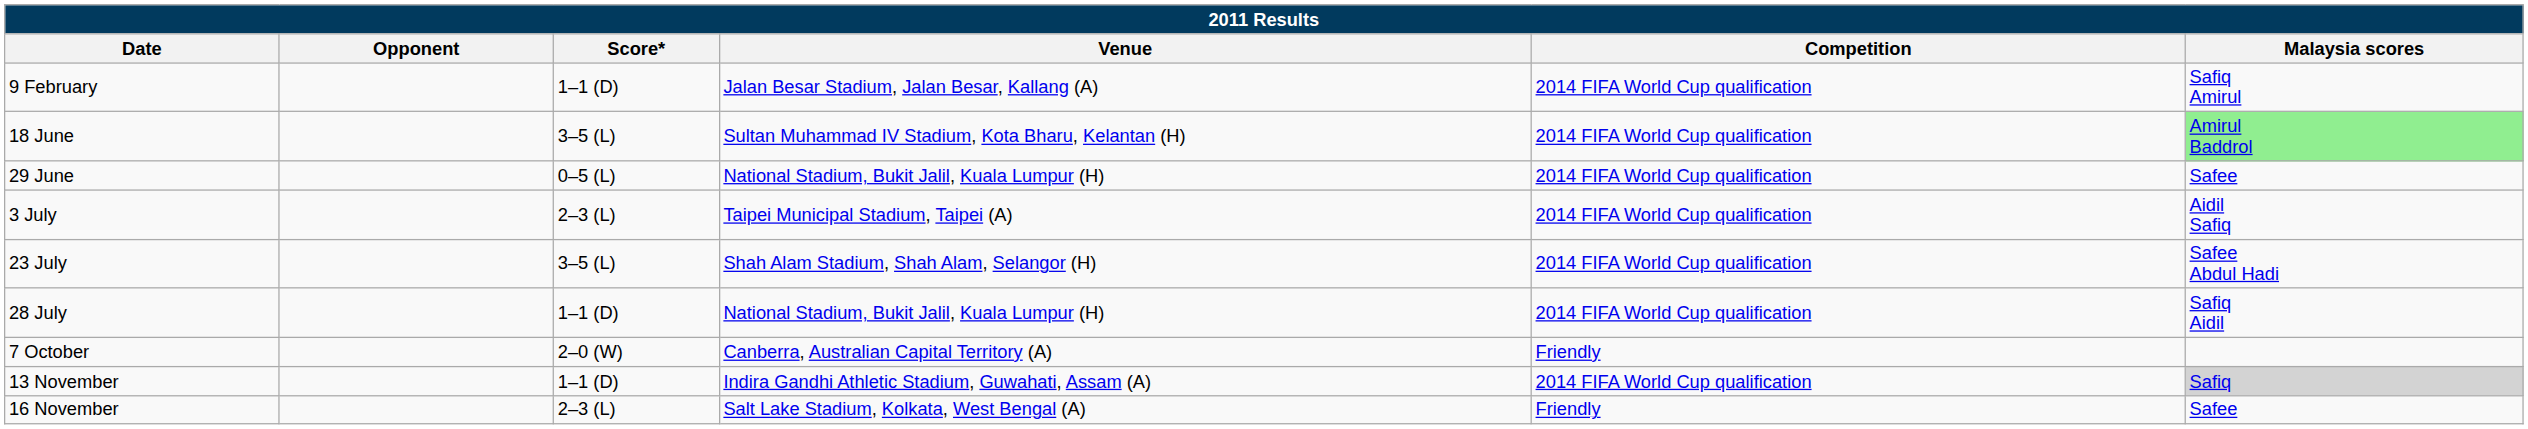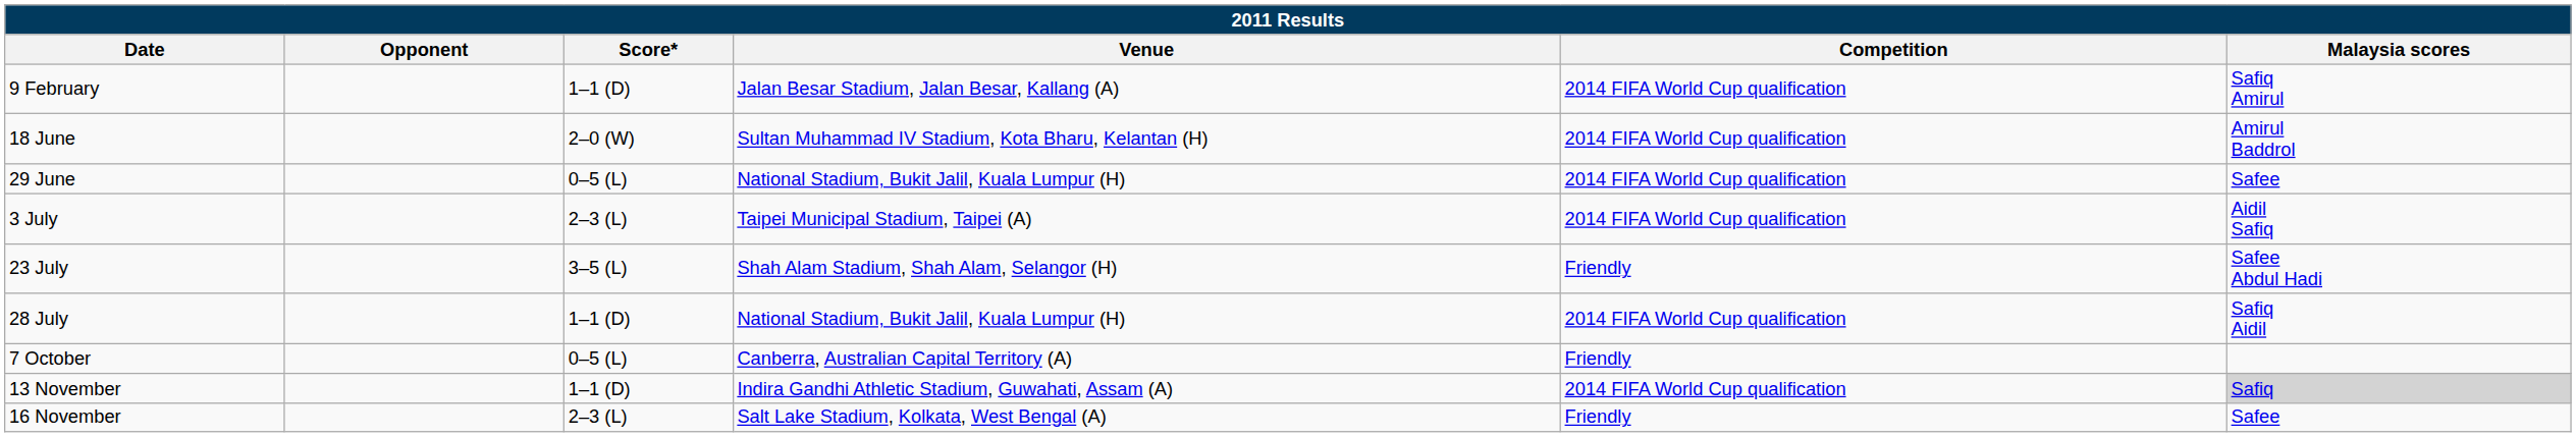18 June | Score*: 3–5 (L) -> 2–0 (W)
18 June | Malaysia scores: lightgreen background -> no background
23 July | Competition: 2014 FIFA World Cup qualification -> Friendly
7 October | Score*: 2–0 (W) -> 0–5 (L)
